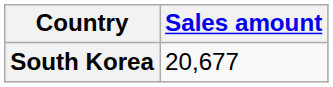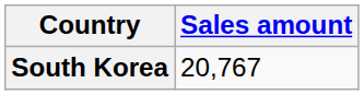South Korea | Sales amount: 20,677 -> 20,767
